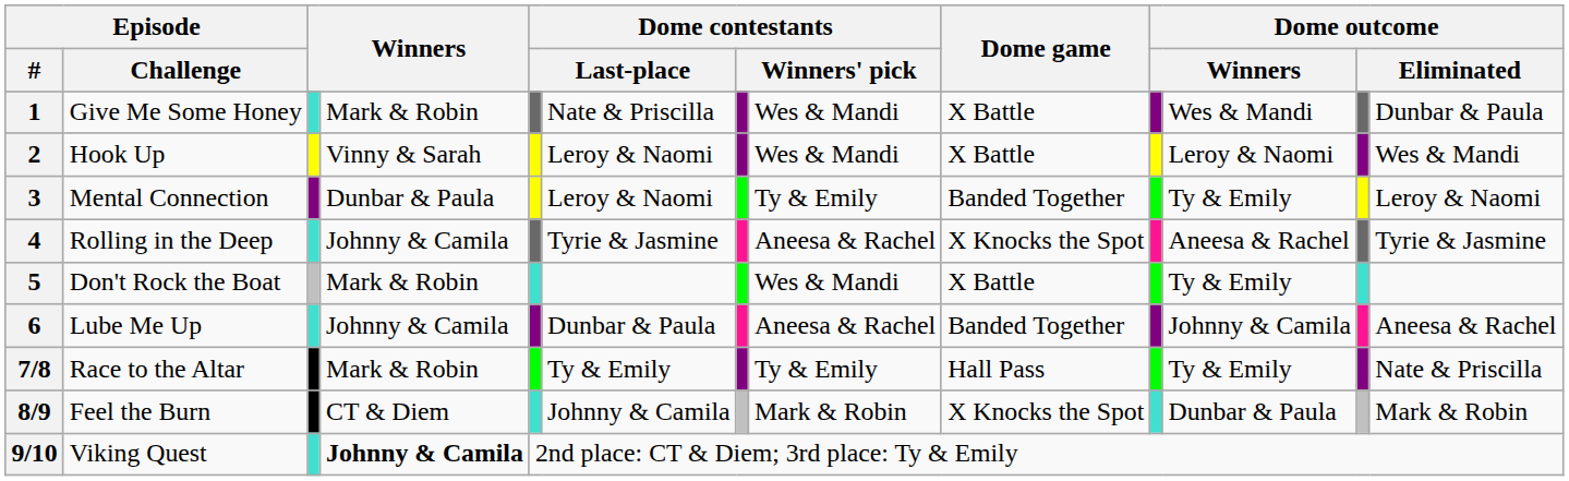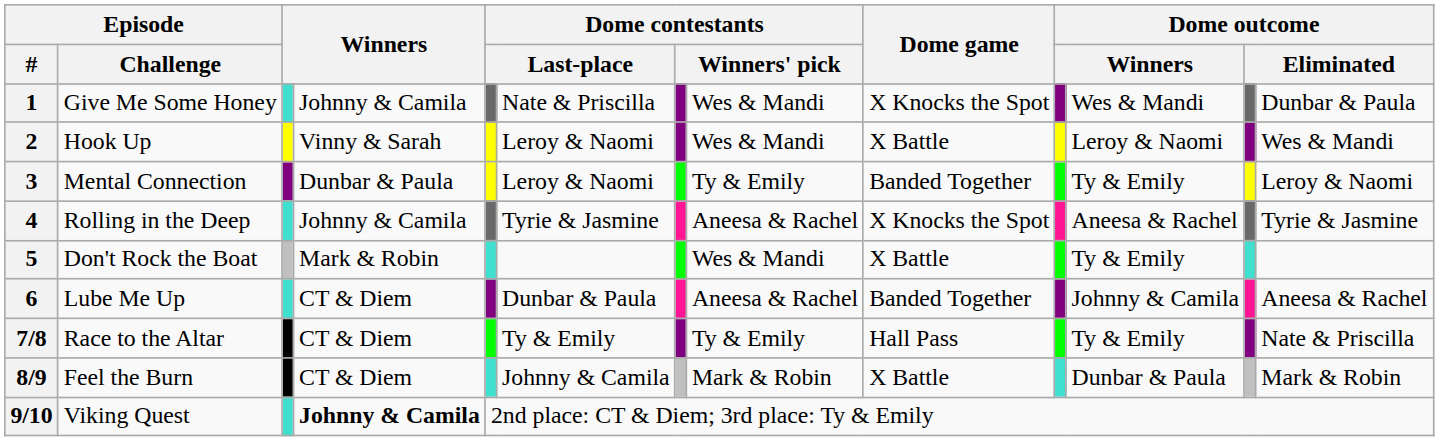1 | column 4: Mark & Robin -> Johnny & Camila
1 | Dome game: X Battle -> X Knocks the Spot
6 | column 4: Johnny & Camila -> CT & Diem
7/8 | column 4: Mark & Robin -> CT & Diem
8/9 | Dome game: X Knocks the Spot -> X Battle
